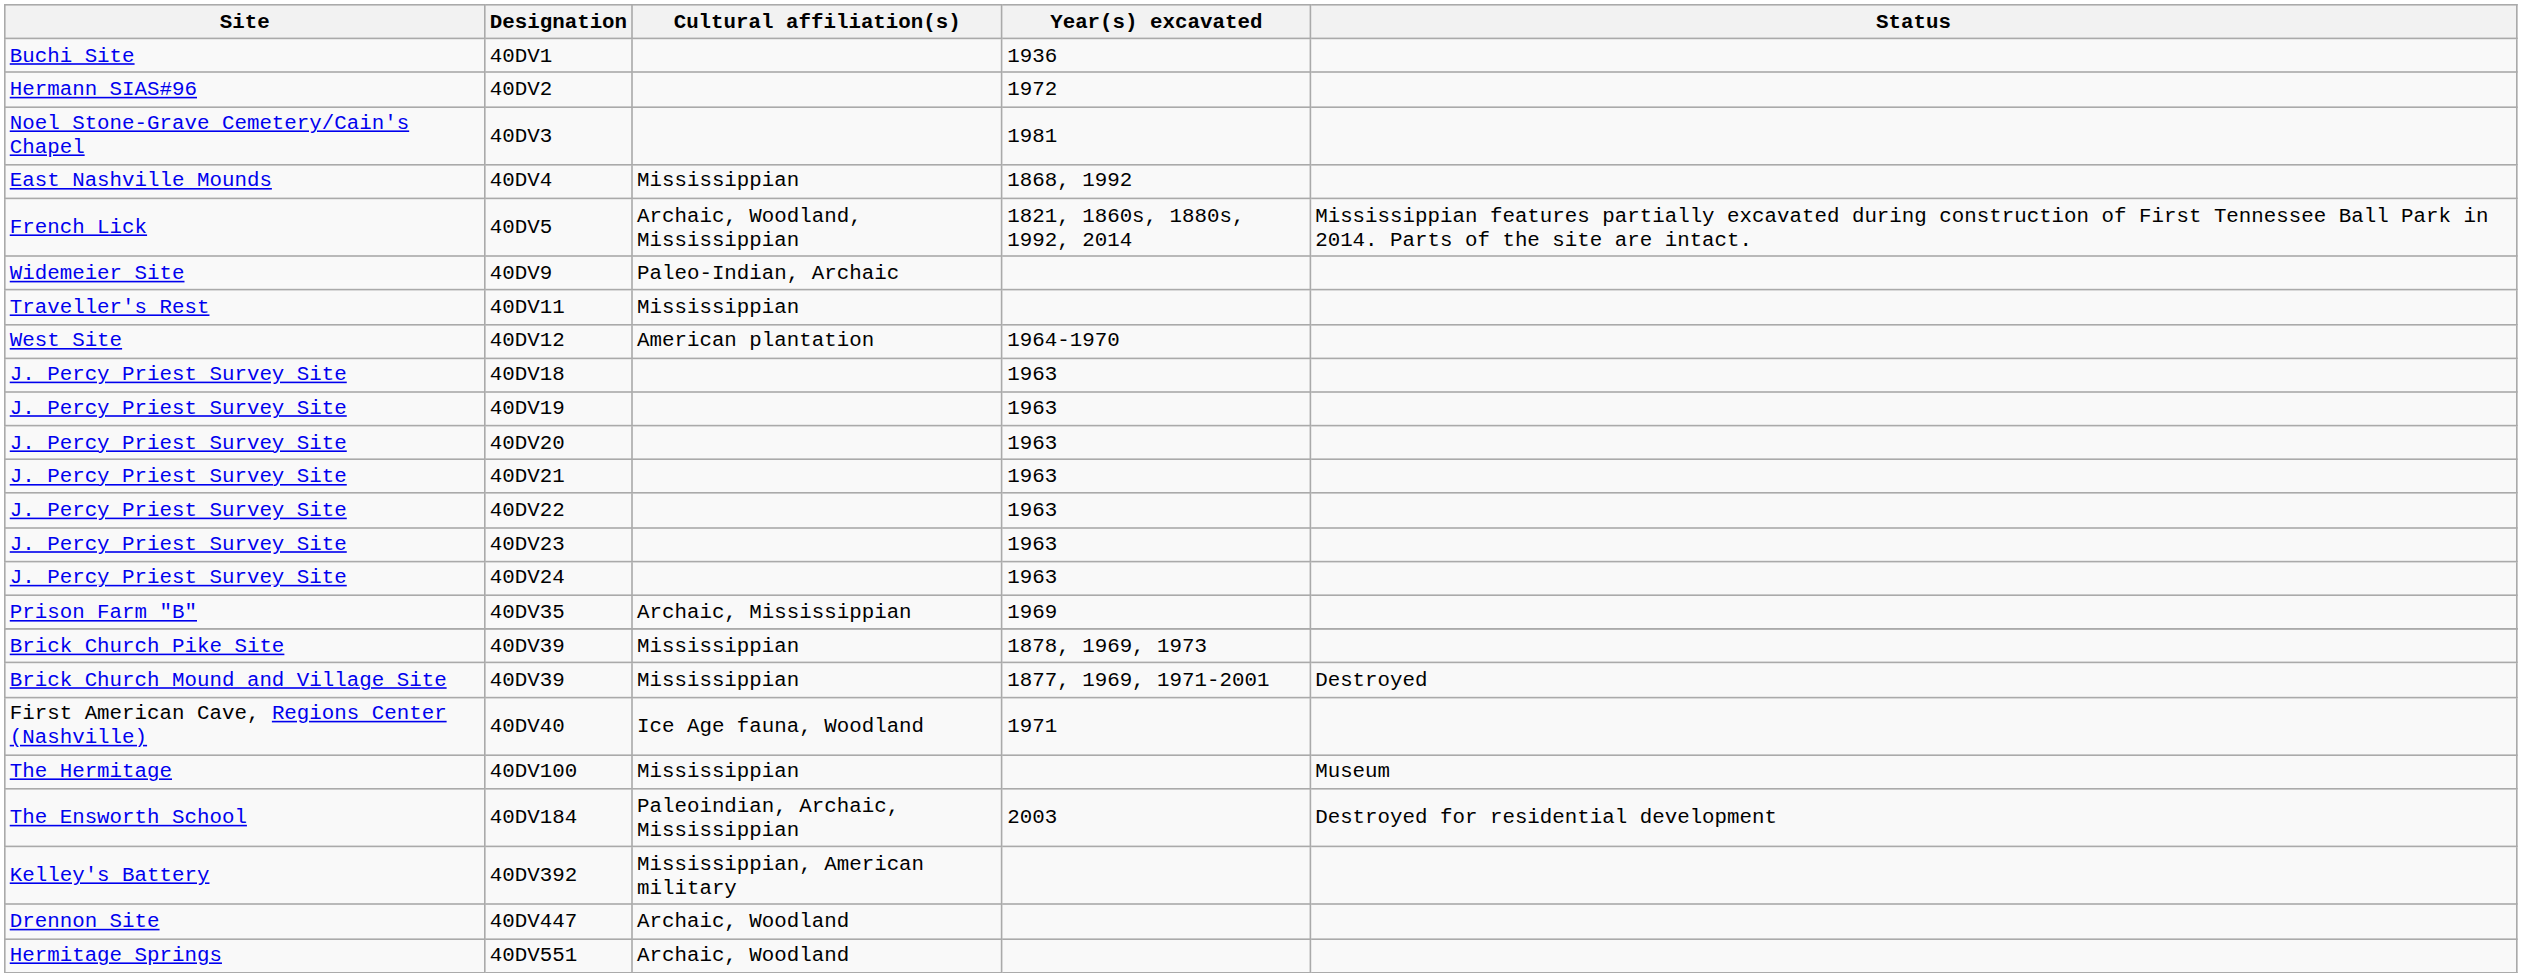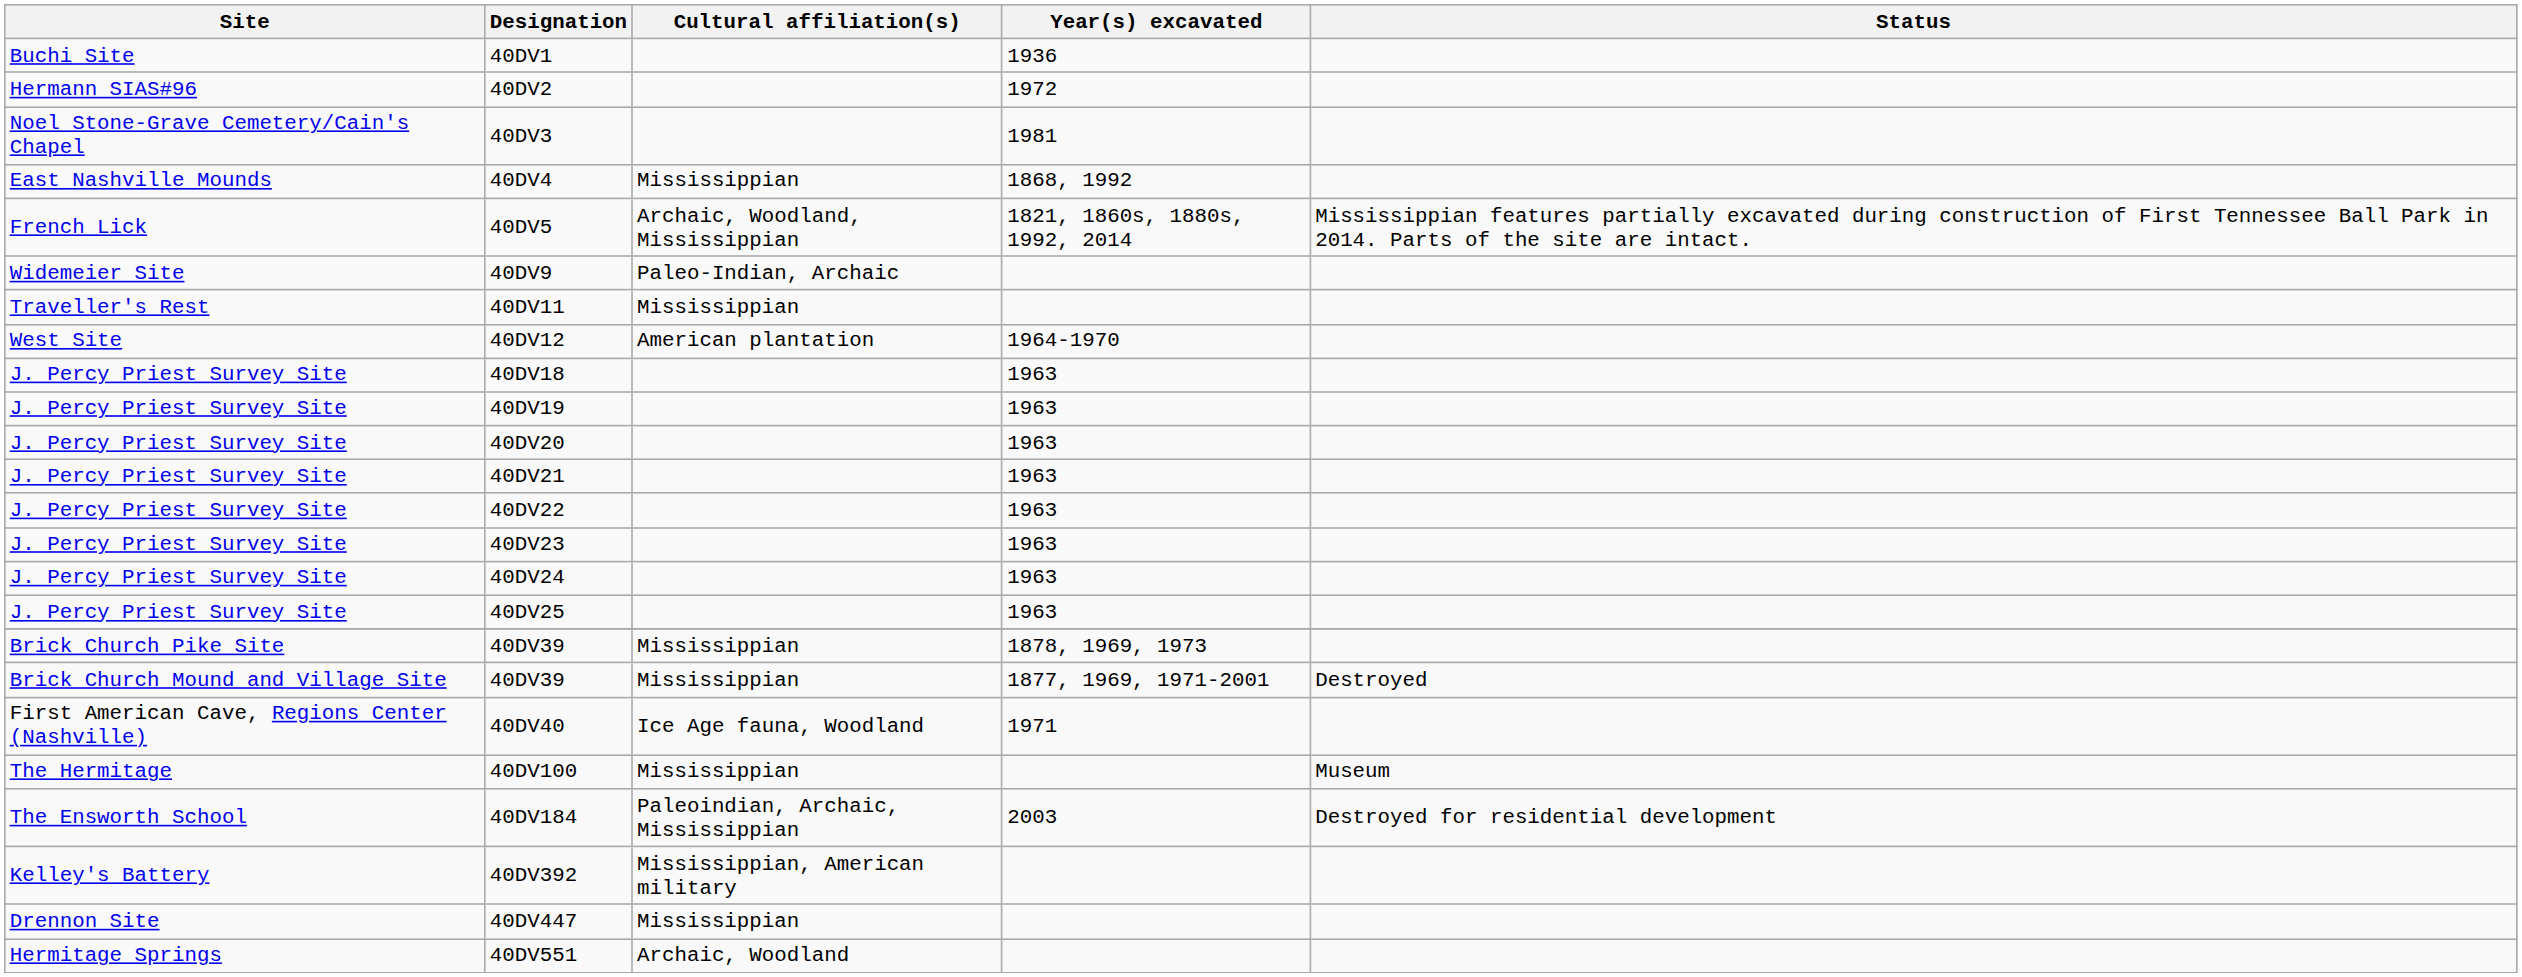+ row: J. Percy Priest Survey Site | 40DV25 | 1963
- row: Prison Farm "B" | 40DV35 | Archaic, Mississippian | 1969
40DV447 | Cultural affiliation(s): Archaic, Woodland -> Mississippian
